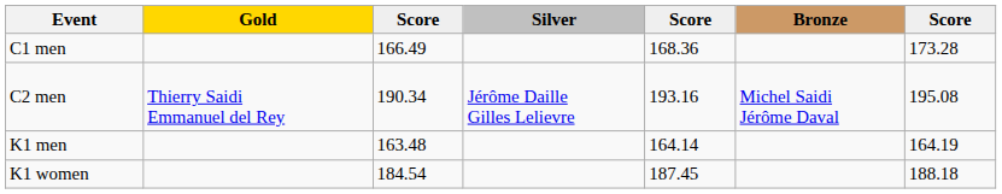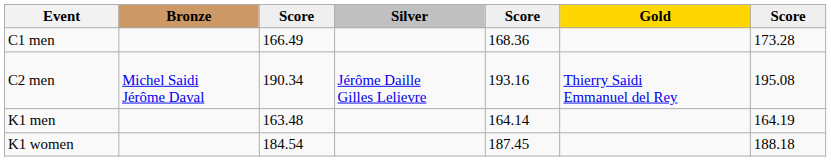columns swapped: Gold <-> Bronze
